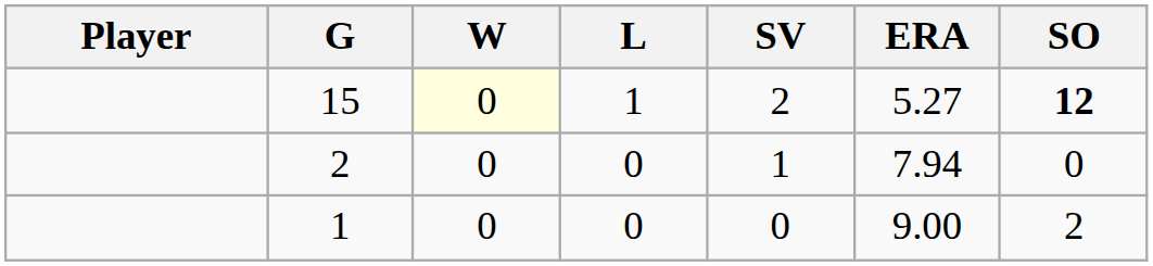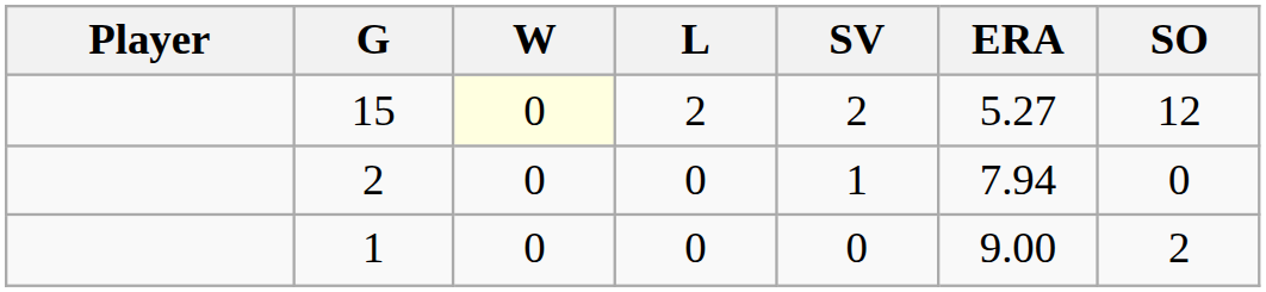15 | L: 1 -> 2
15 | SO: bold -> normal
